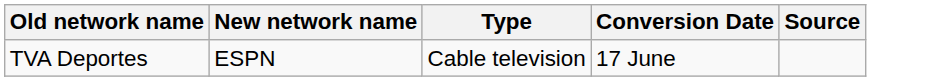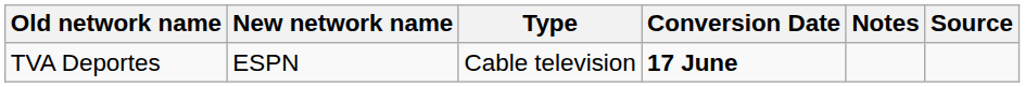+ column: Notes
TVA Deportes | Conversion Date: normal -> bold
